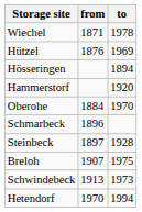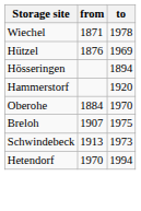- row: Schmarbeck | 1896
- row: Steinbeck | 1897 | 1928
